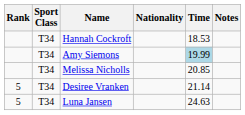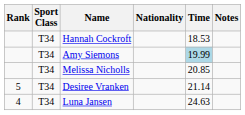Luna Jansen | Rank: 5 -> 4
